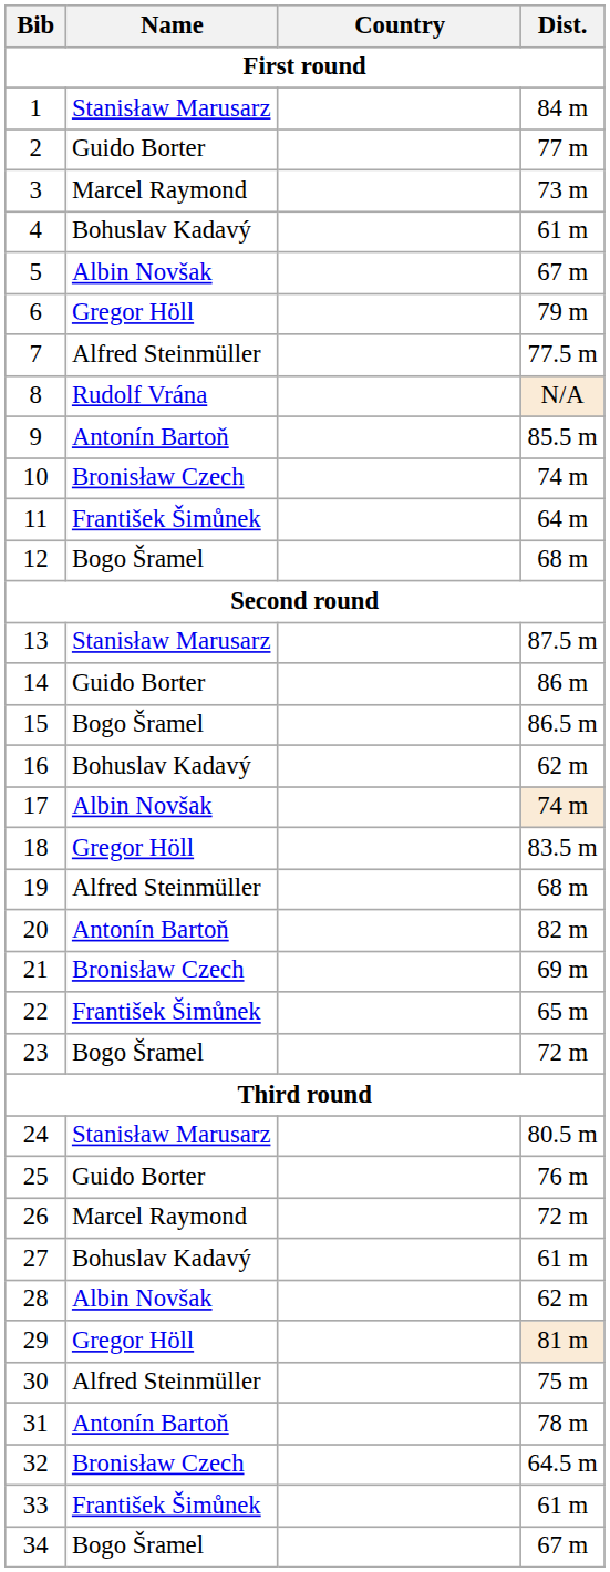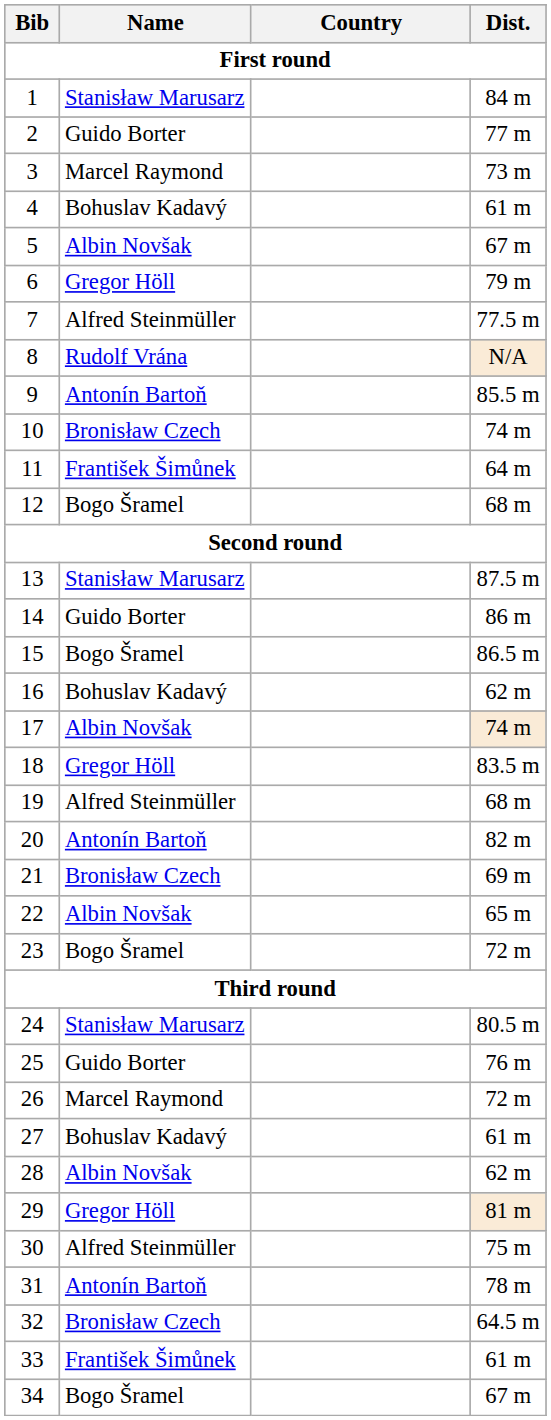22 | Name: František Šimůnek -> Albin Novšak
